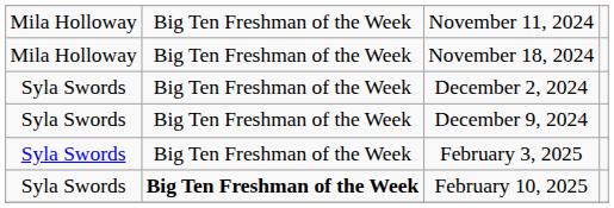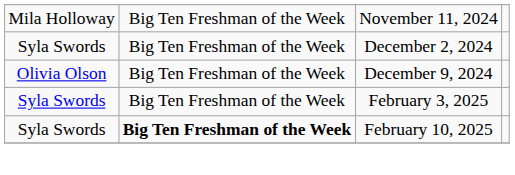- row: Mila Holloway | Big Ten Freshman of the Week | November 18, 2024
December 9, 2024 | column 1: Syla Swords -> Olivia Olson
